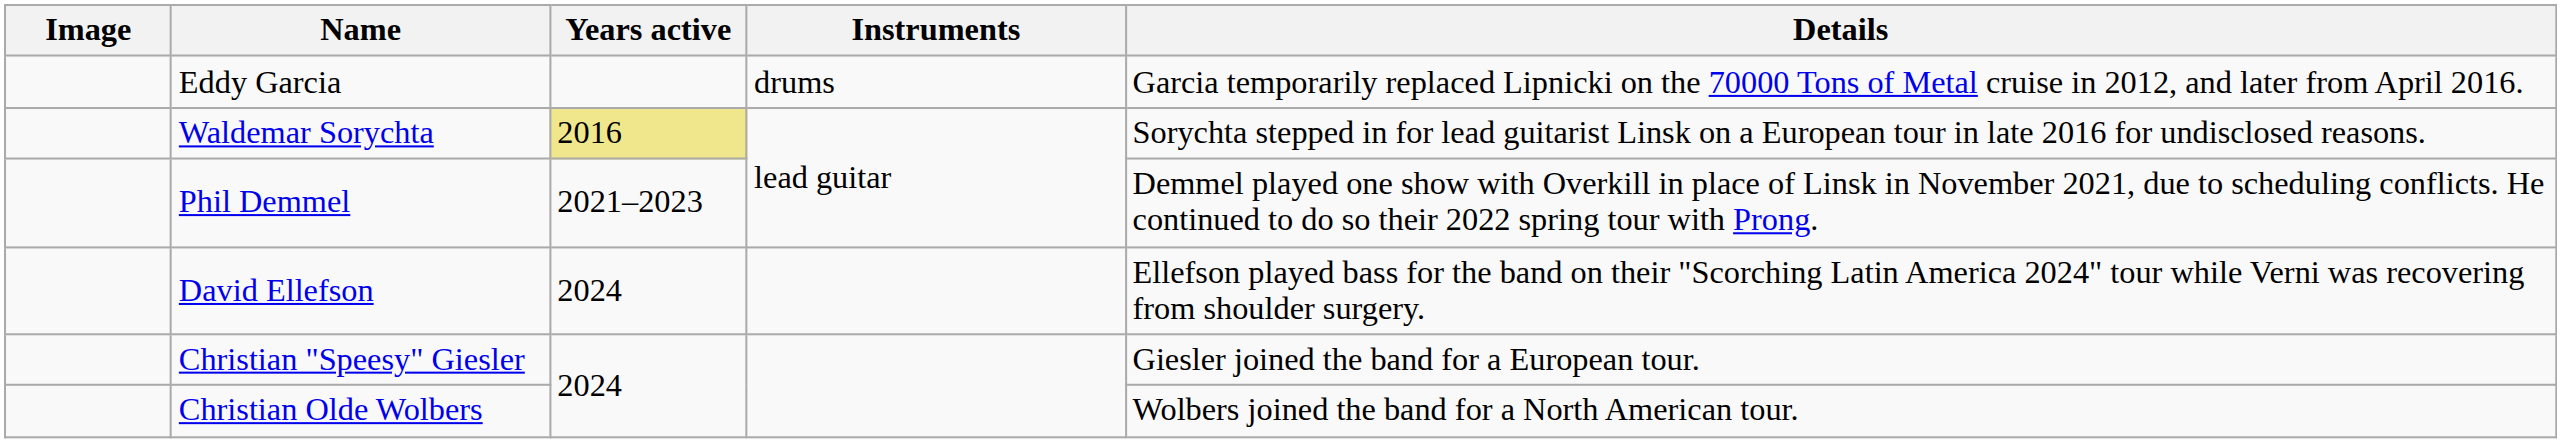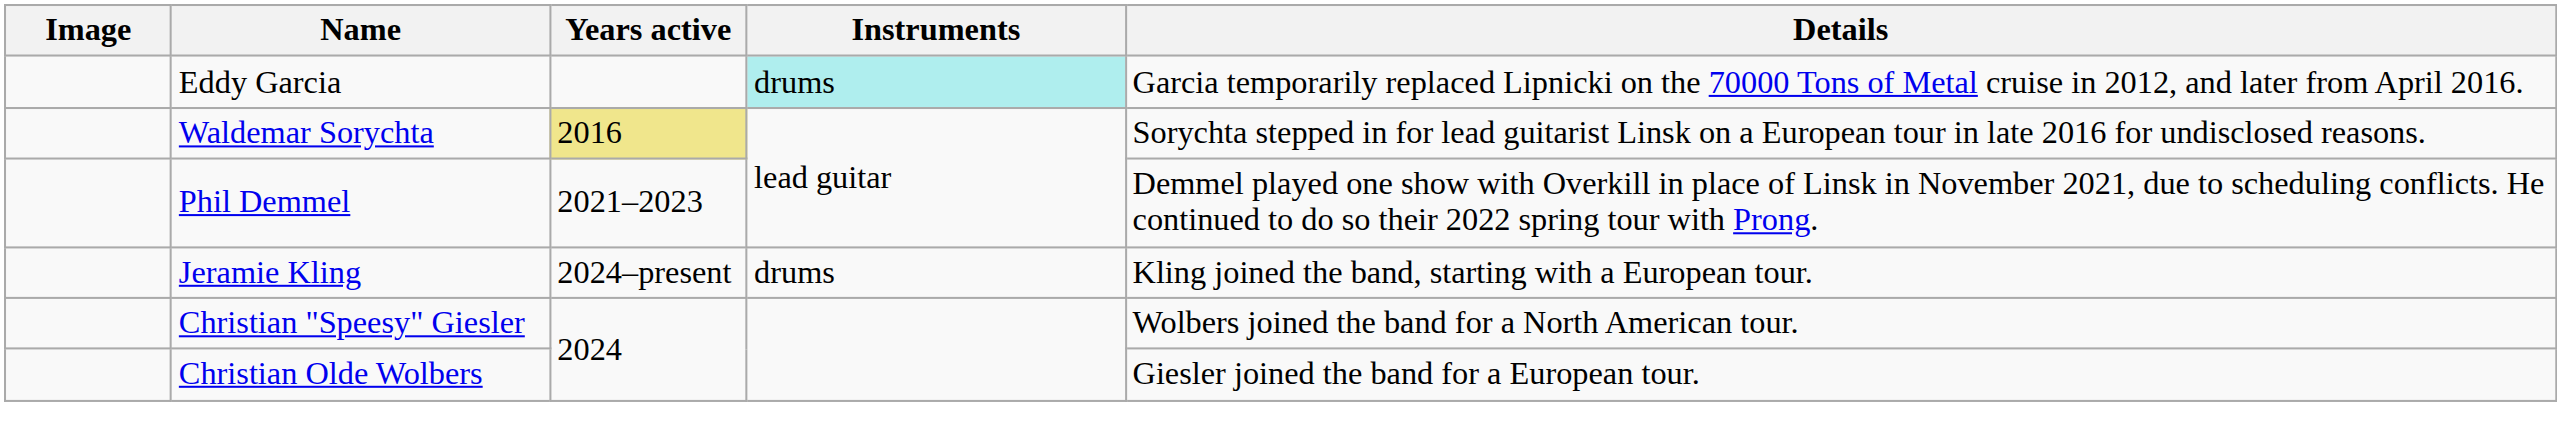Eddy Garcia | Instruments: no background -> paleturquoise background
- row: David Ellefson | 2024 | Ellefson played bass for the band on their "Scorching Latin America 2024" tour while Verni was recovering from shoulder surgery.
+ row: Jeramie Kling | 2024–present | drums | Kling joined the band, starting with a European tour.
Christian "Speesy" Giesler | Details: Giesler joined the band for a European tour. -> Wolbers joined the band for a North American tour.
Christian Olde Wolbers | Details: Wolbers joined the band for a North American tour. -> Giesler joined the band for a European tour.
